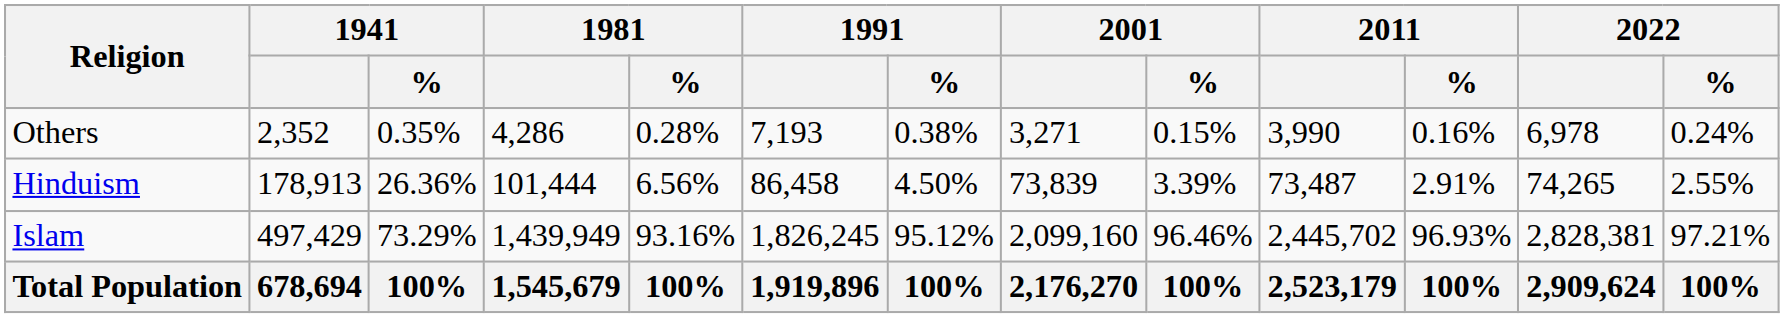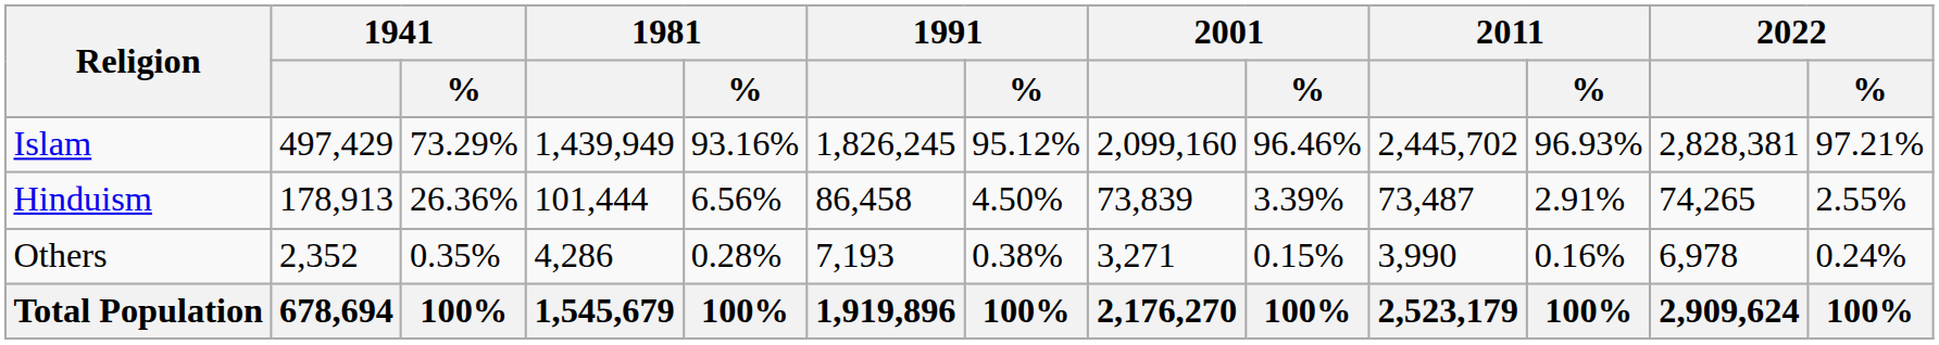rows swapped: Islam <-> Others
